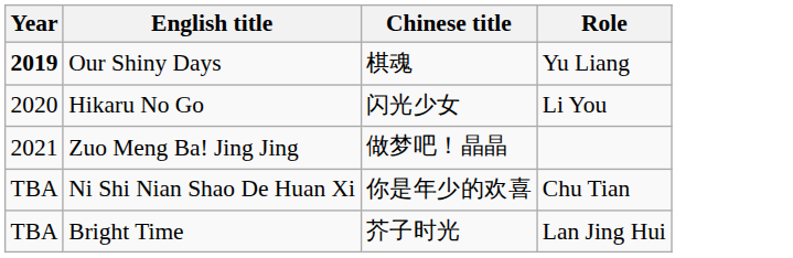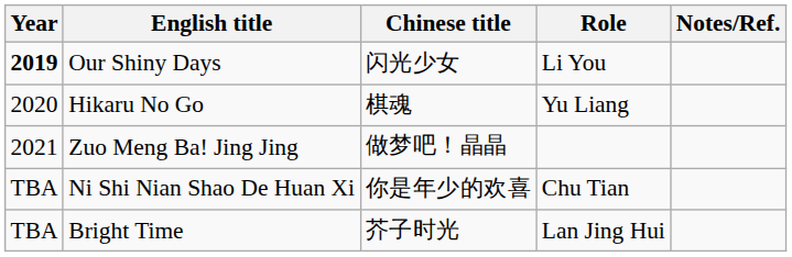+ column: Notes/Ref.
Our Shiny Days | Chinese title: 棋魂 -> 闪光少女
Our Shiny Days | Role: Yu Liang -> Li You
Hikaru No Go | Chinese title: 闪光少女 -> 棋魂
Hikaru No Go | Role: Li You -> Yu Liang
